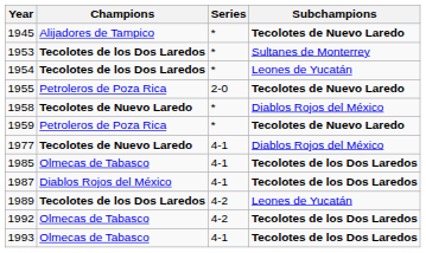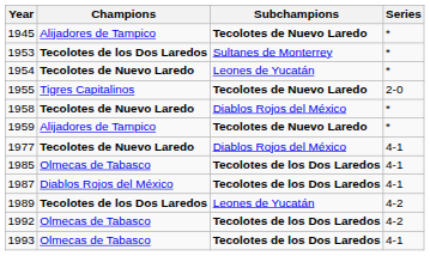columns swapped: Series <-> Subchampions
1954 | Champions: Tecolotes de los Dos Laredos -> Tecolotes de Nuevo Laredo
1955 | Champions: Petroleros de Poza Rica -> Tigres Capitalinos
1959 | Champions: Petroleros de Poza Rica -> Alijadores de Tampico
